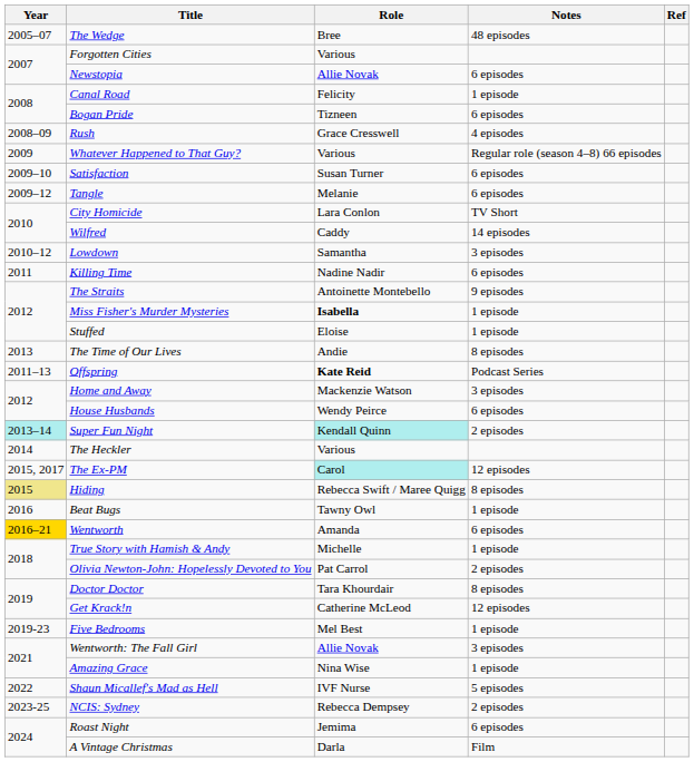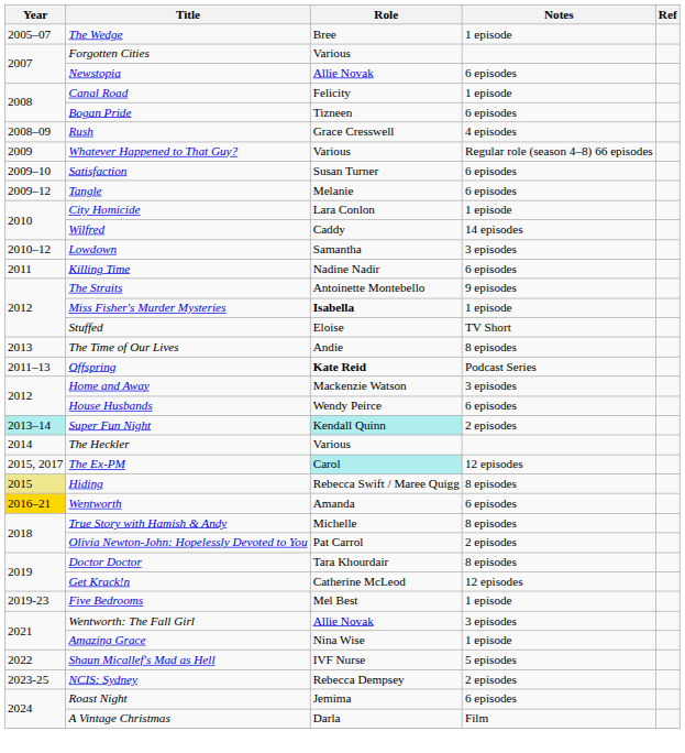The Wedge | Notes: 48 episodes -> 1 episode
City Homicide | Notes: TV Short -> 1 episode
Stuffed | Notes: 1 episode -> TV Short
- row: 2016 | Beat Bugs | Tawny Owl | 1 episode
True Story with Hamish & Andy | Notes: 1 episode -> 8 episodes
